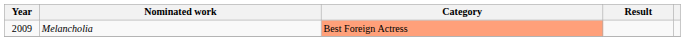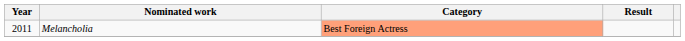Melancholia | Year: 2009 -> 2011
